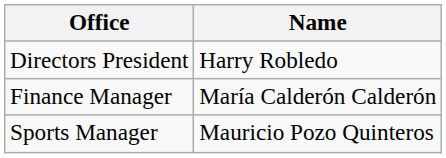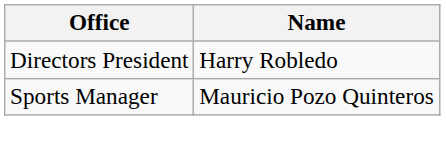- row: Finance Manager | María Calderón Calderón
